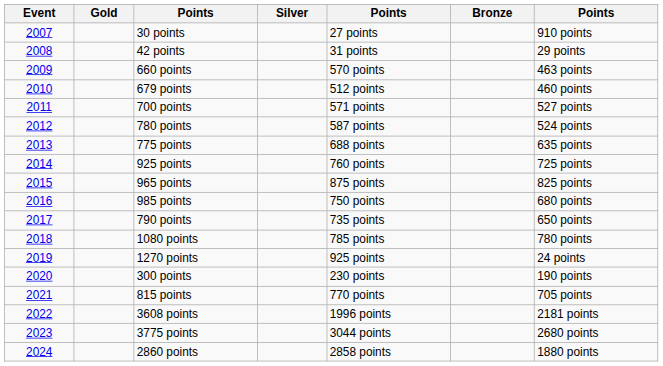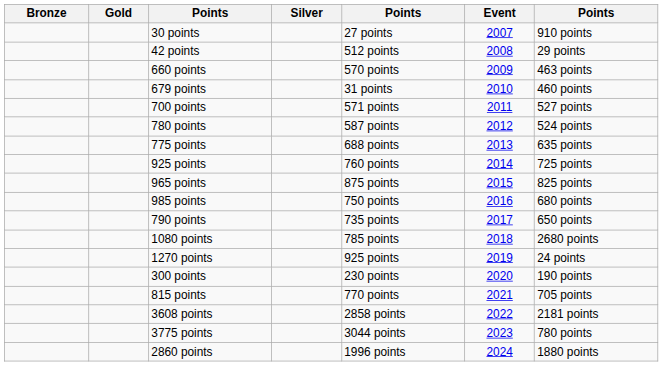columns swapped: Event <-> Bronze
42 points | column 5: 31 points -> 512 points
679 points | column 5: 512 points -> 31 points
1080 points | column 7: 780 points -> 2680 points
3608 points | column 5: 1996 points -> 2858 points
3775 points | column 7: 2680 points -> 780 points
2860 points | column 5: 2858 points -> 1996 points
